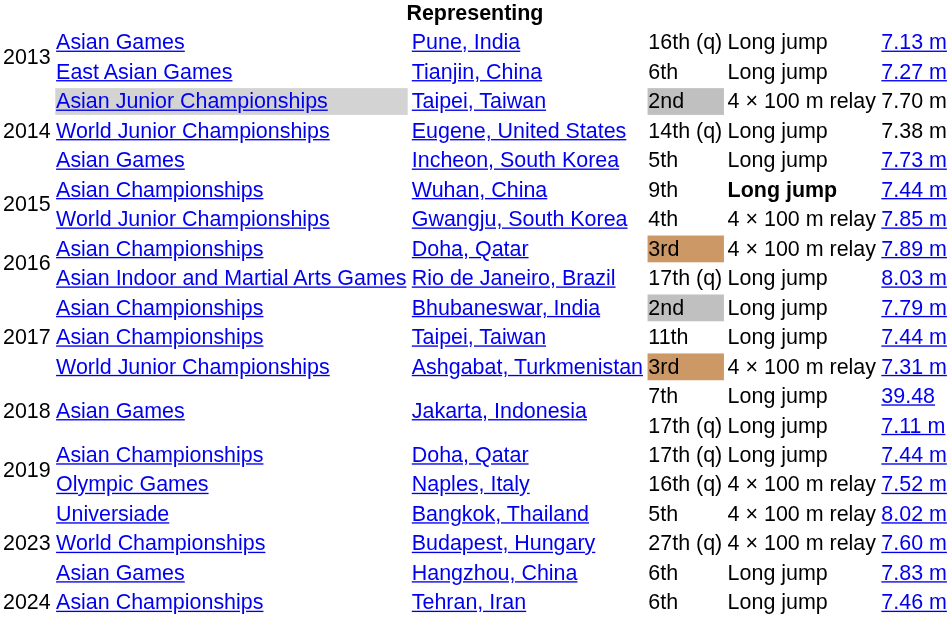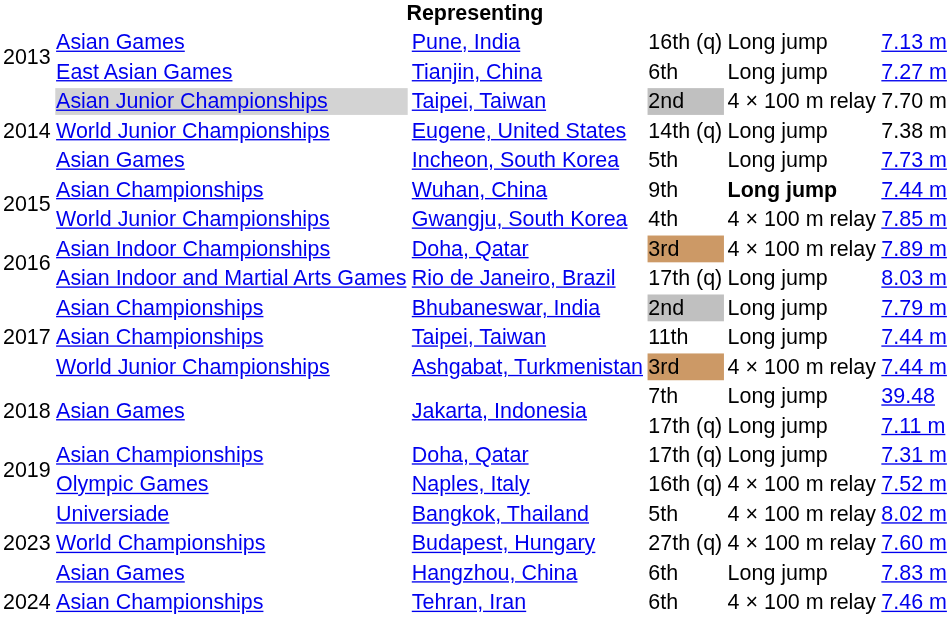Doha, Qatar / 3rd | column 2: Asian Championships -> Asian Indoor Championships
Ashgabat, Turkmenistan | column 6: 7.31 m -> 7.44 m
Doha, Qatar / 17th (q) | column 6: 7.44 m -> 7.31 m
Tehran, Iran | column 5: Long jump -> 4 × 100 m relay
